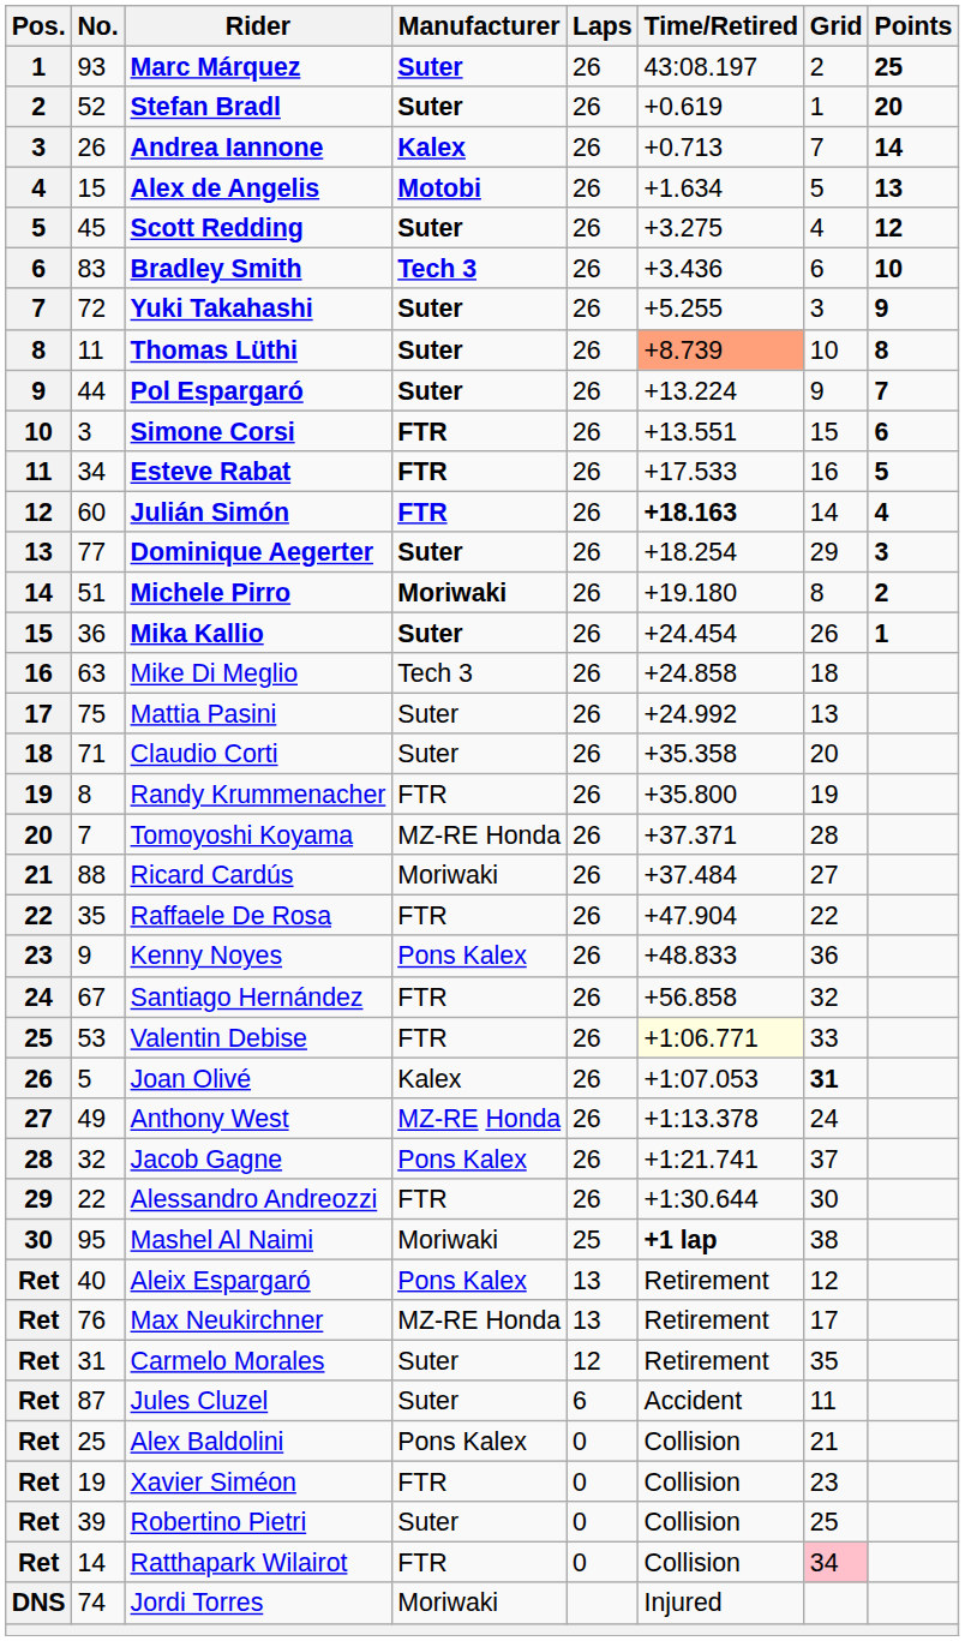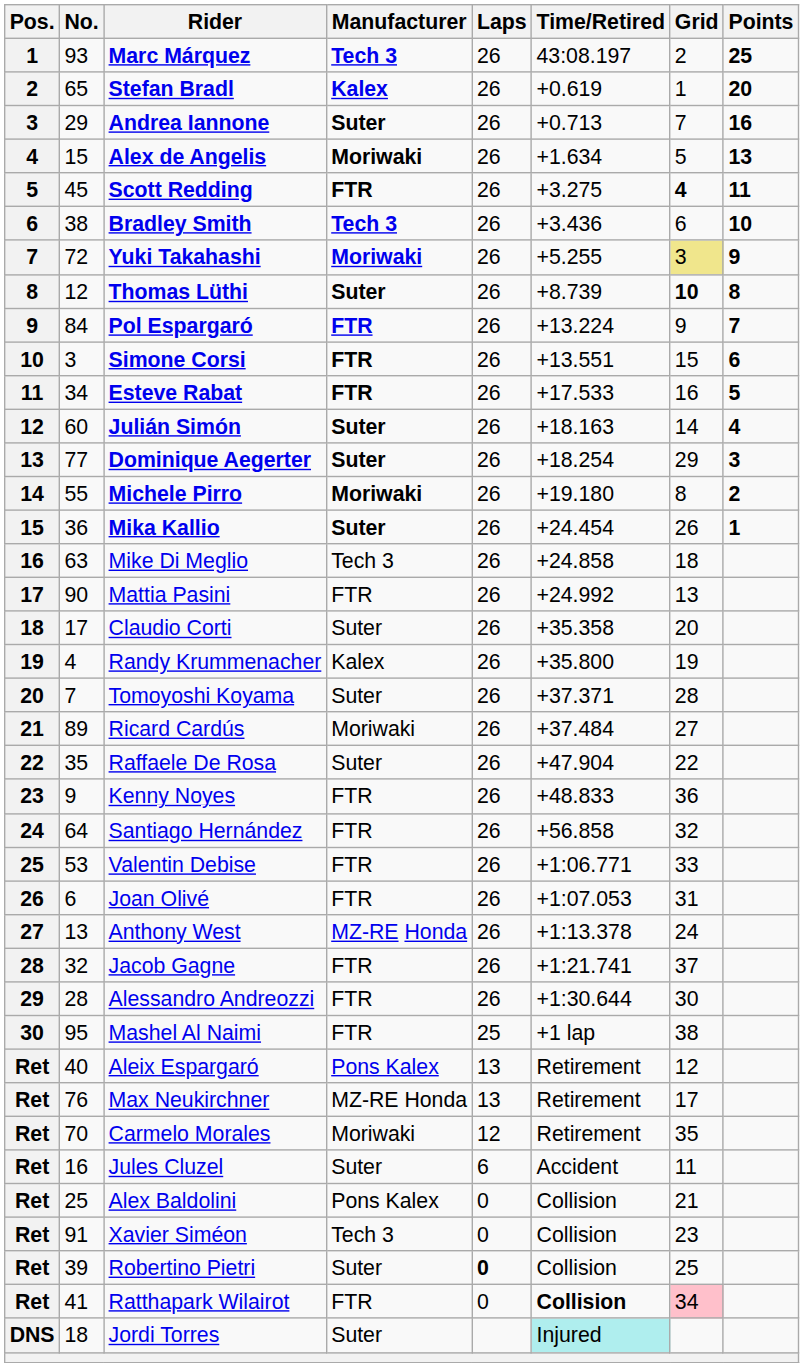Marc Márquez | Manufacturer: Suter -> Tech 3
Stefan Bradl | No.: 52 -> 65
Stefan Bradl | Manufacturer: Suter -> Kalex
Andrea Iannone | No.: 26 -> 29
Andrea Iannone | Manufacturer: Kalex -> Suter
Andrea Iannone | Points: 14 -> 16
Alex de Angelis | Manufacturer: Motobi -> Moriwaki
Scott Redding | Manufacturer: Suter -> FTR
Scott Redding | Grid: normal -> bold
Scott Redding | Points: 12 -> 11
Bradley Smith | No.: 83 -> 38
Yuki Takahashi | Manufacturer: Suter -> Moriwaki
Yuki Takahashi | Grid: no background -> khaki background
Thomas Lüthi | No.: 11 -> 12
Thomas Lüthi | Time/Retired: lightsalmon background -> no background
Thomas Lüthi | Grid: normal -> bold
Pol Espargaró | No.: 44 -> 84
Pol Espargaró | Manufacturer: Suter -> FTR
Julián Simón | Manufacturer: FTR -> Suter
Julián Simón | Time/Retired: bold -> normal
Michele Pirro | No.: 51 -> 55
Mattia Pasini | No.: 75 -> 90
Mattia Pasini | Manufacturer: Suter -> FTR
Claudio Corti | No.: 71 -> 17
Randy Krummenacher | No.: 8 -> 4
Randy Krummenacher | Manufacturer: FTR -> Kalex
Tomoyoshi Koyama | Manufacturer: MZ-RE Honda -> Suter
Ricard Cardús | No.: 88 -> 89
Raffaele De Rosa | Manufacturer: FTR -> Suter
Kenny Noyes | Manufacturer: Pons Kalex -> FTR
Santiago Hernández | No.: 67 -> 64
Valentin Debise | Time/Retired: lightyellow background -> no background
Joan Olivé | No.: 5 -> 6
Joan Olivé | Manufacturer: Kalex -> FTR
Joan Olivé | Grid: bold -> normal
Anthony West | No.: 49 -> 13
Jacob Gagne | Manufacturer: Pons Kalex -> FTR
Alessandro Andreozzi | No.: 22 -> 28
Mashel Al Naimi | Manufacturer: Moriwaki -> FTR
Mashel Al Naimi | Time/Retired: bold -> normal
Carmelo Morales | No.: 31 -> 70
Carmelo Morales | Manufacturer: Suter -> Moriwaki
Jules Cluzel | No.: 87 -> 16
Xavier Siméon | No.: 19 -> 91
Xavier Siméon | Manufacturer: FTR -> Tech 3
Robertino Pietri | Laps: normal -> bold
Ratthapark Wilairot | No.: 14 -> 41
Ratthapark Wilairot | Time/Retired: normal -> bold
Jordi Torres | No.: 74 -> 18
Jordi Torres | Manufacturer: Moriwaki -> Suter
Jordi Torres | Time/Retired: no background -> paleturquoise background
